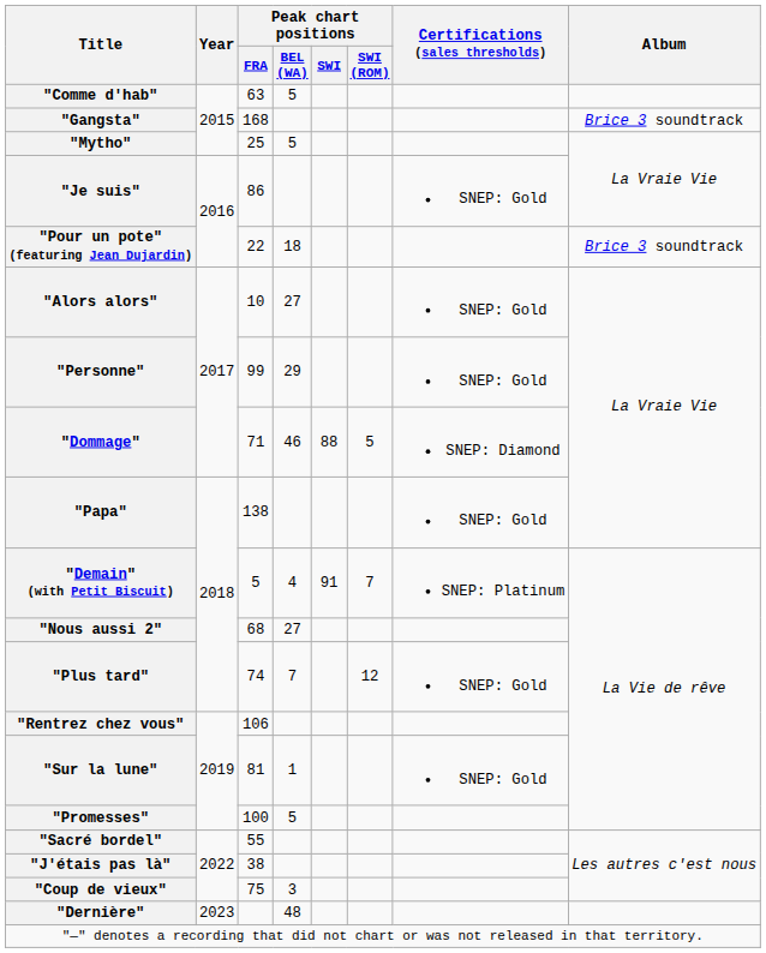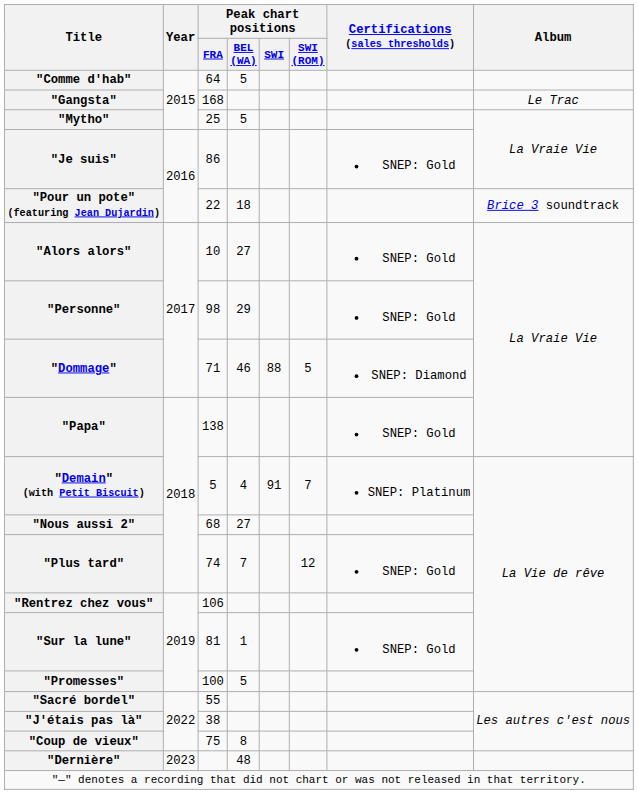"Comme d'hab" | Peak chart positions / FRA: 63 -> 64
"Gangsta" | Album: Brice 3 soundtrack -> Le Trac
"Personne" | Peak chart positions / FRA: 99 -> 98
"Coup de vieux" | Peak chart positions / BEL (WA): 3 -> 8
